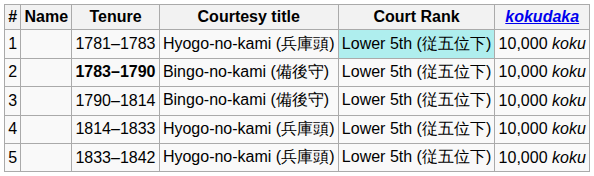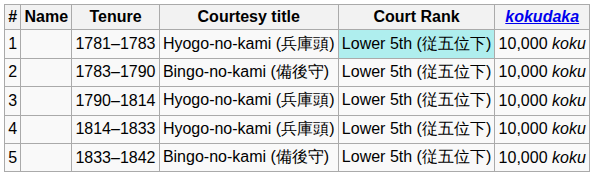2 | Tenure: bold -> normal
3 | Courtesy title: Bingo-no-kami (備後守) -> Hyogo-no-kami (兵庫頭)
5 | Courtesy title: Hyogo-no-kami (兵庫頭) -> Bingo-no-kami (備後守)
